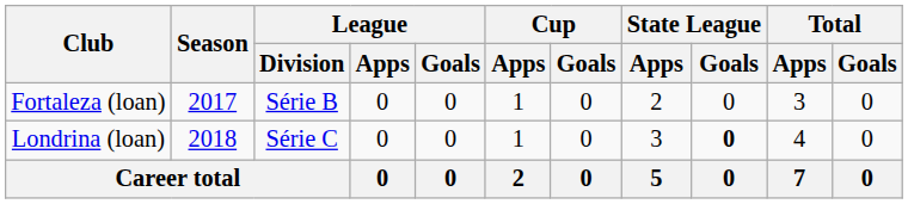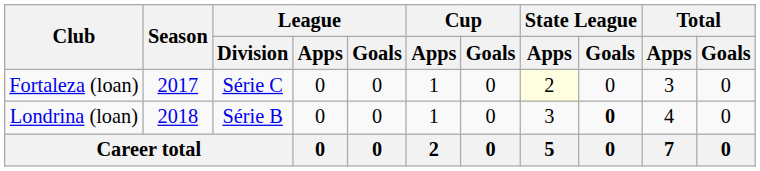Fortaleza (loan) | League / Division: Série B -> Série C
Fortaleza (loan) | State League / Apps: no background -> lightyellow background
Londrina (loan) | League / Division: Série C -> Série B
